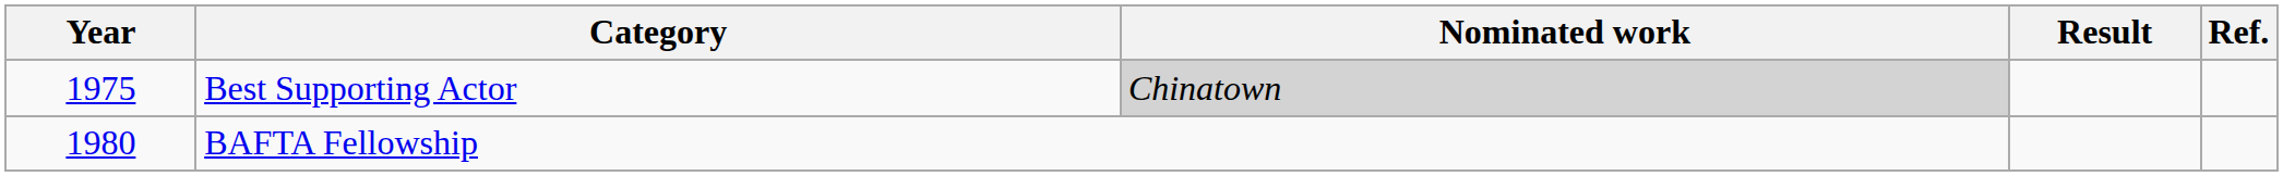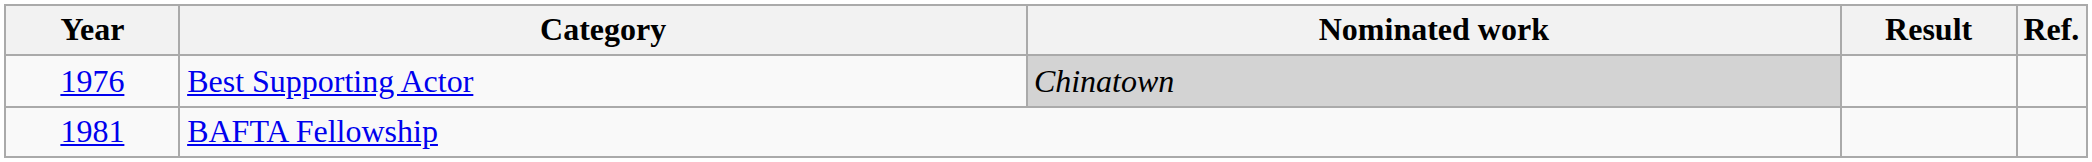Best Supporting Actor | Year: 1975 -> 1976
BAFTA Fellowship | Year: 1980 -> 1981
